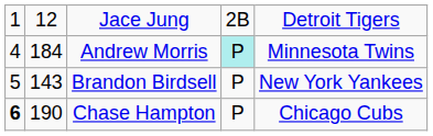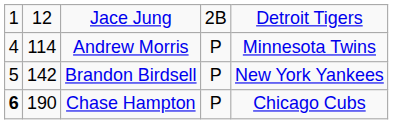Andrew Morris | column 2: 184 -> 114
Andrew Morris | column 4: paleturquoise background -> no background
Brandon Birdsell | column 2: 143 -> 142
